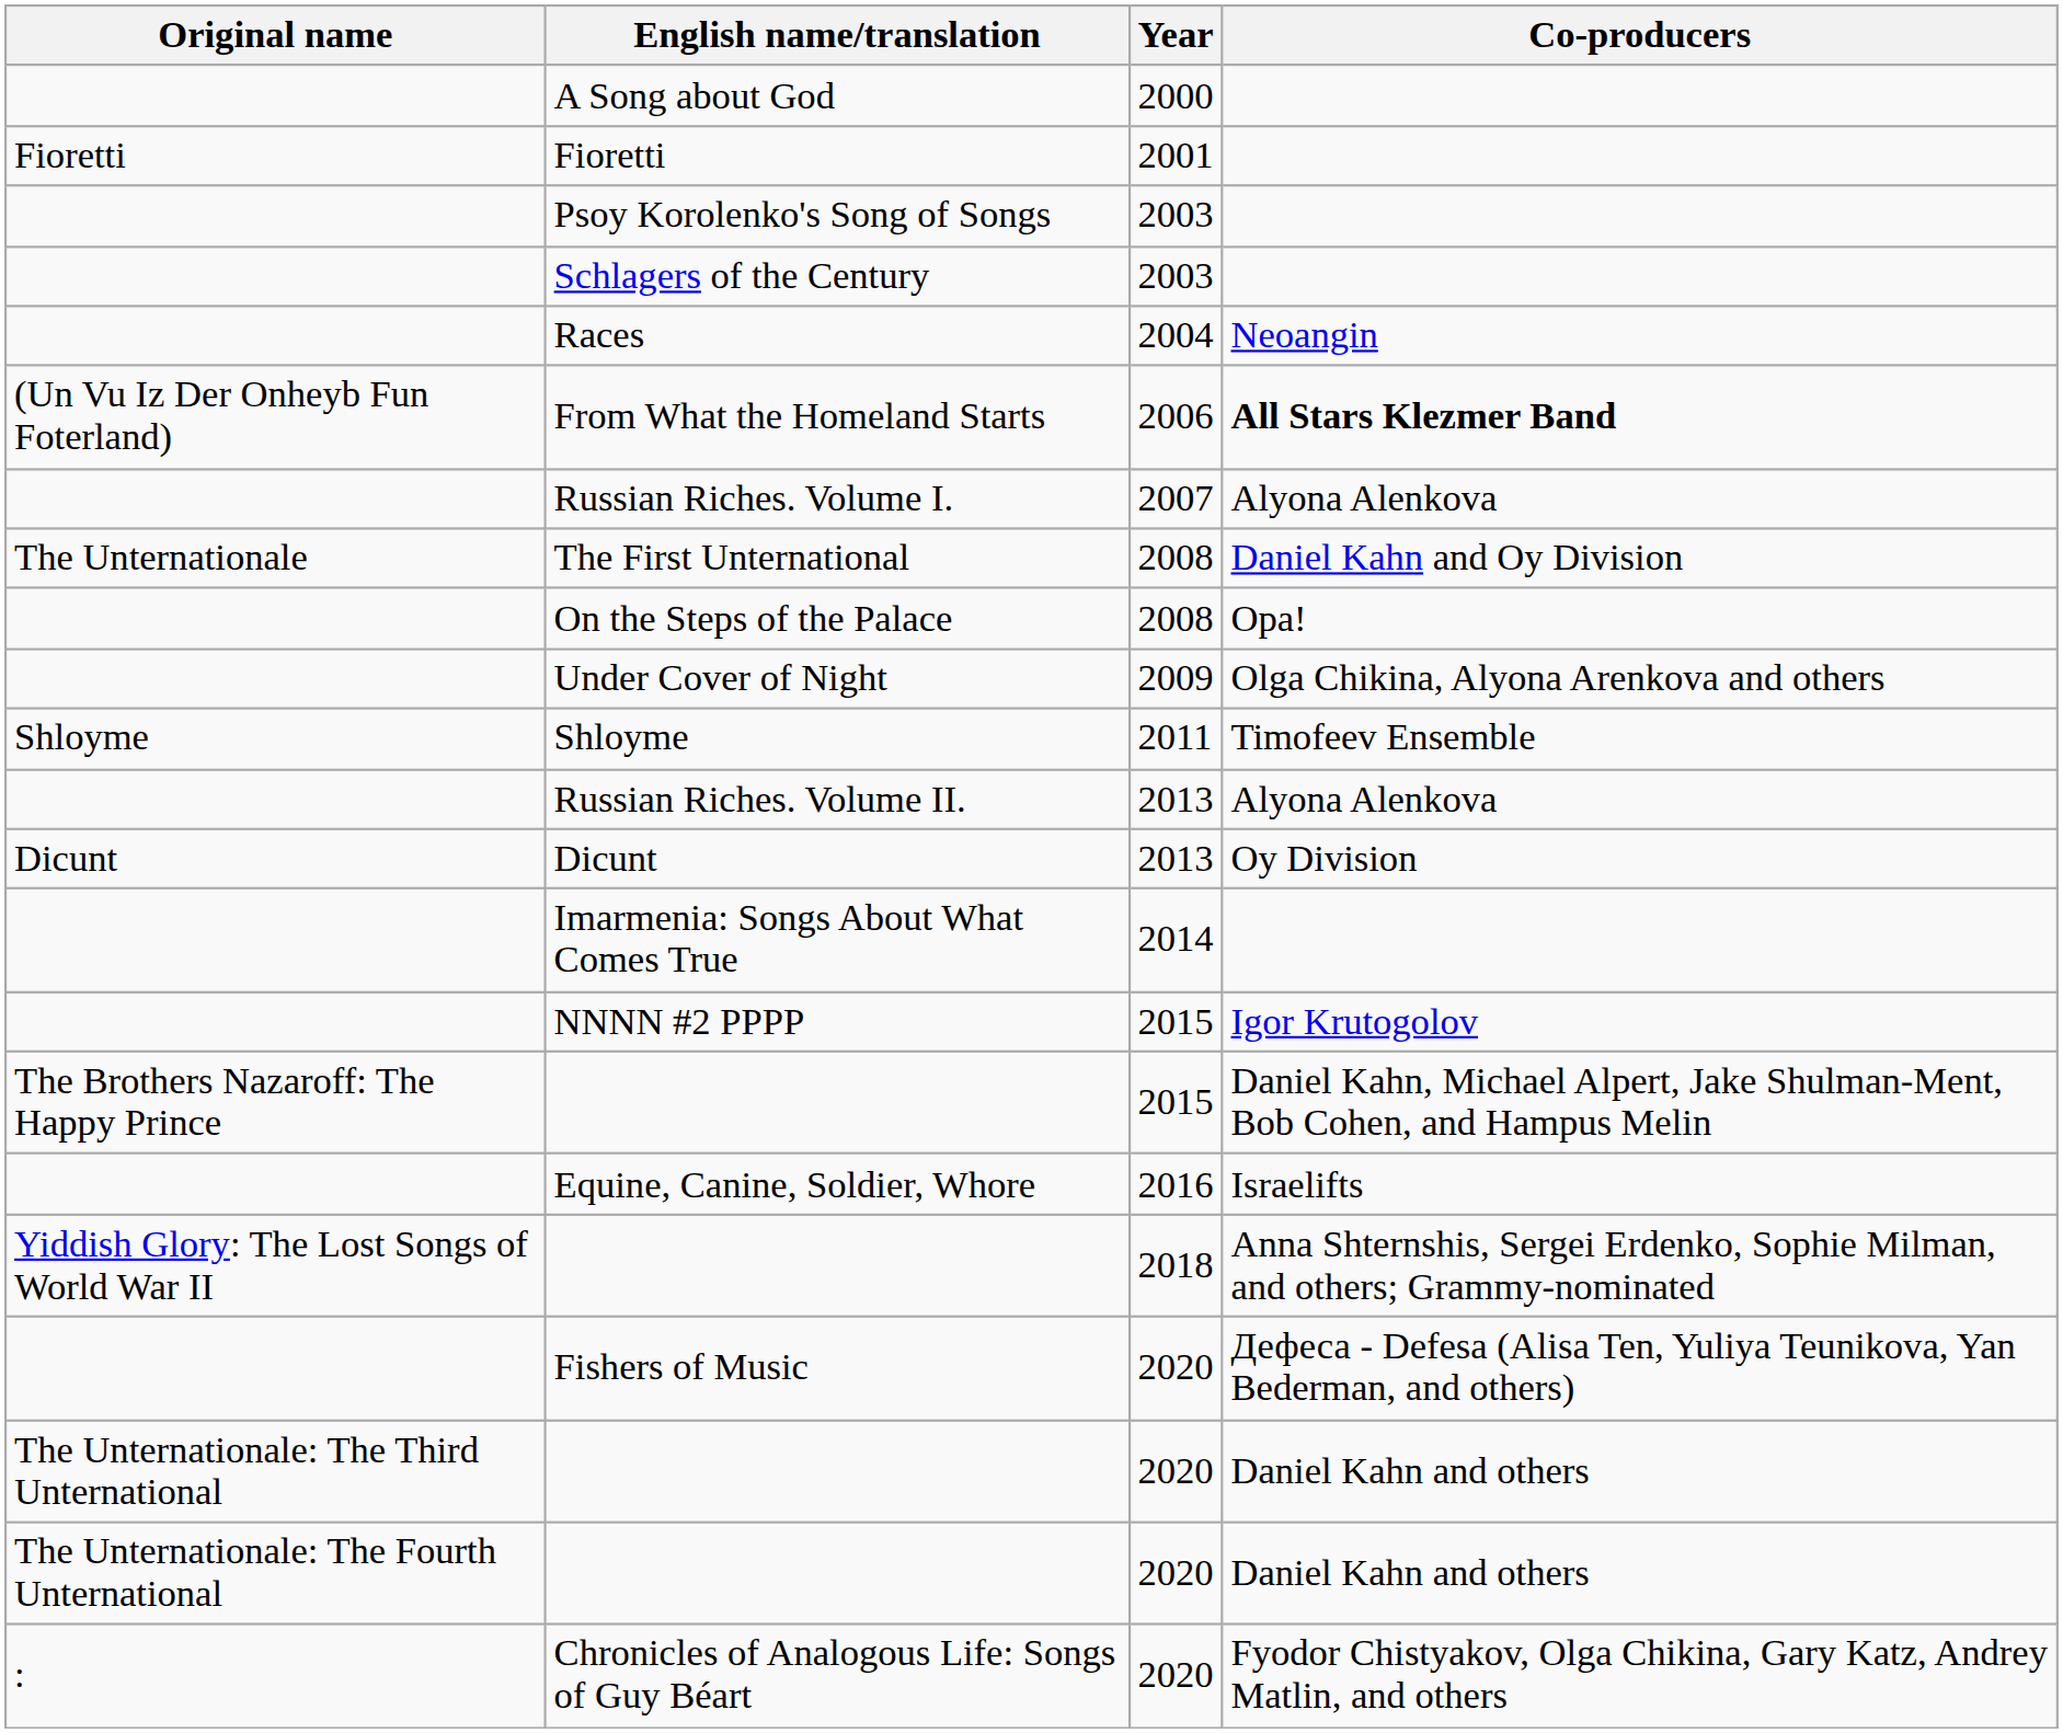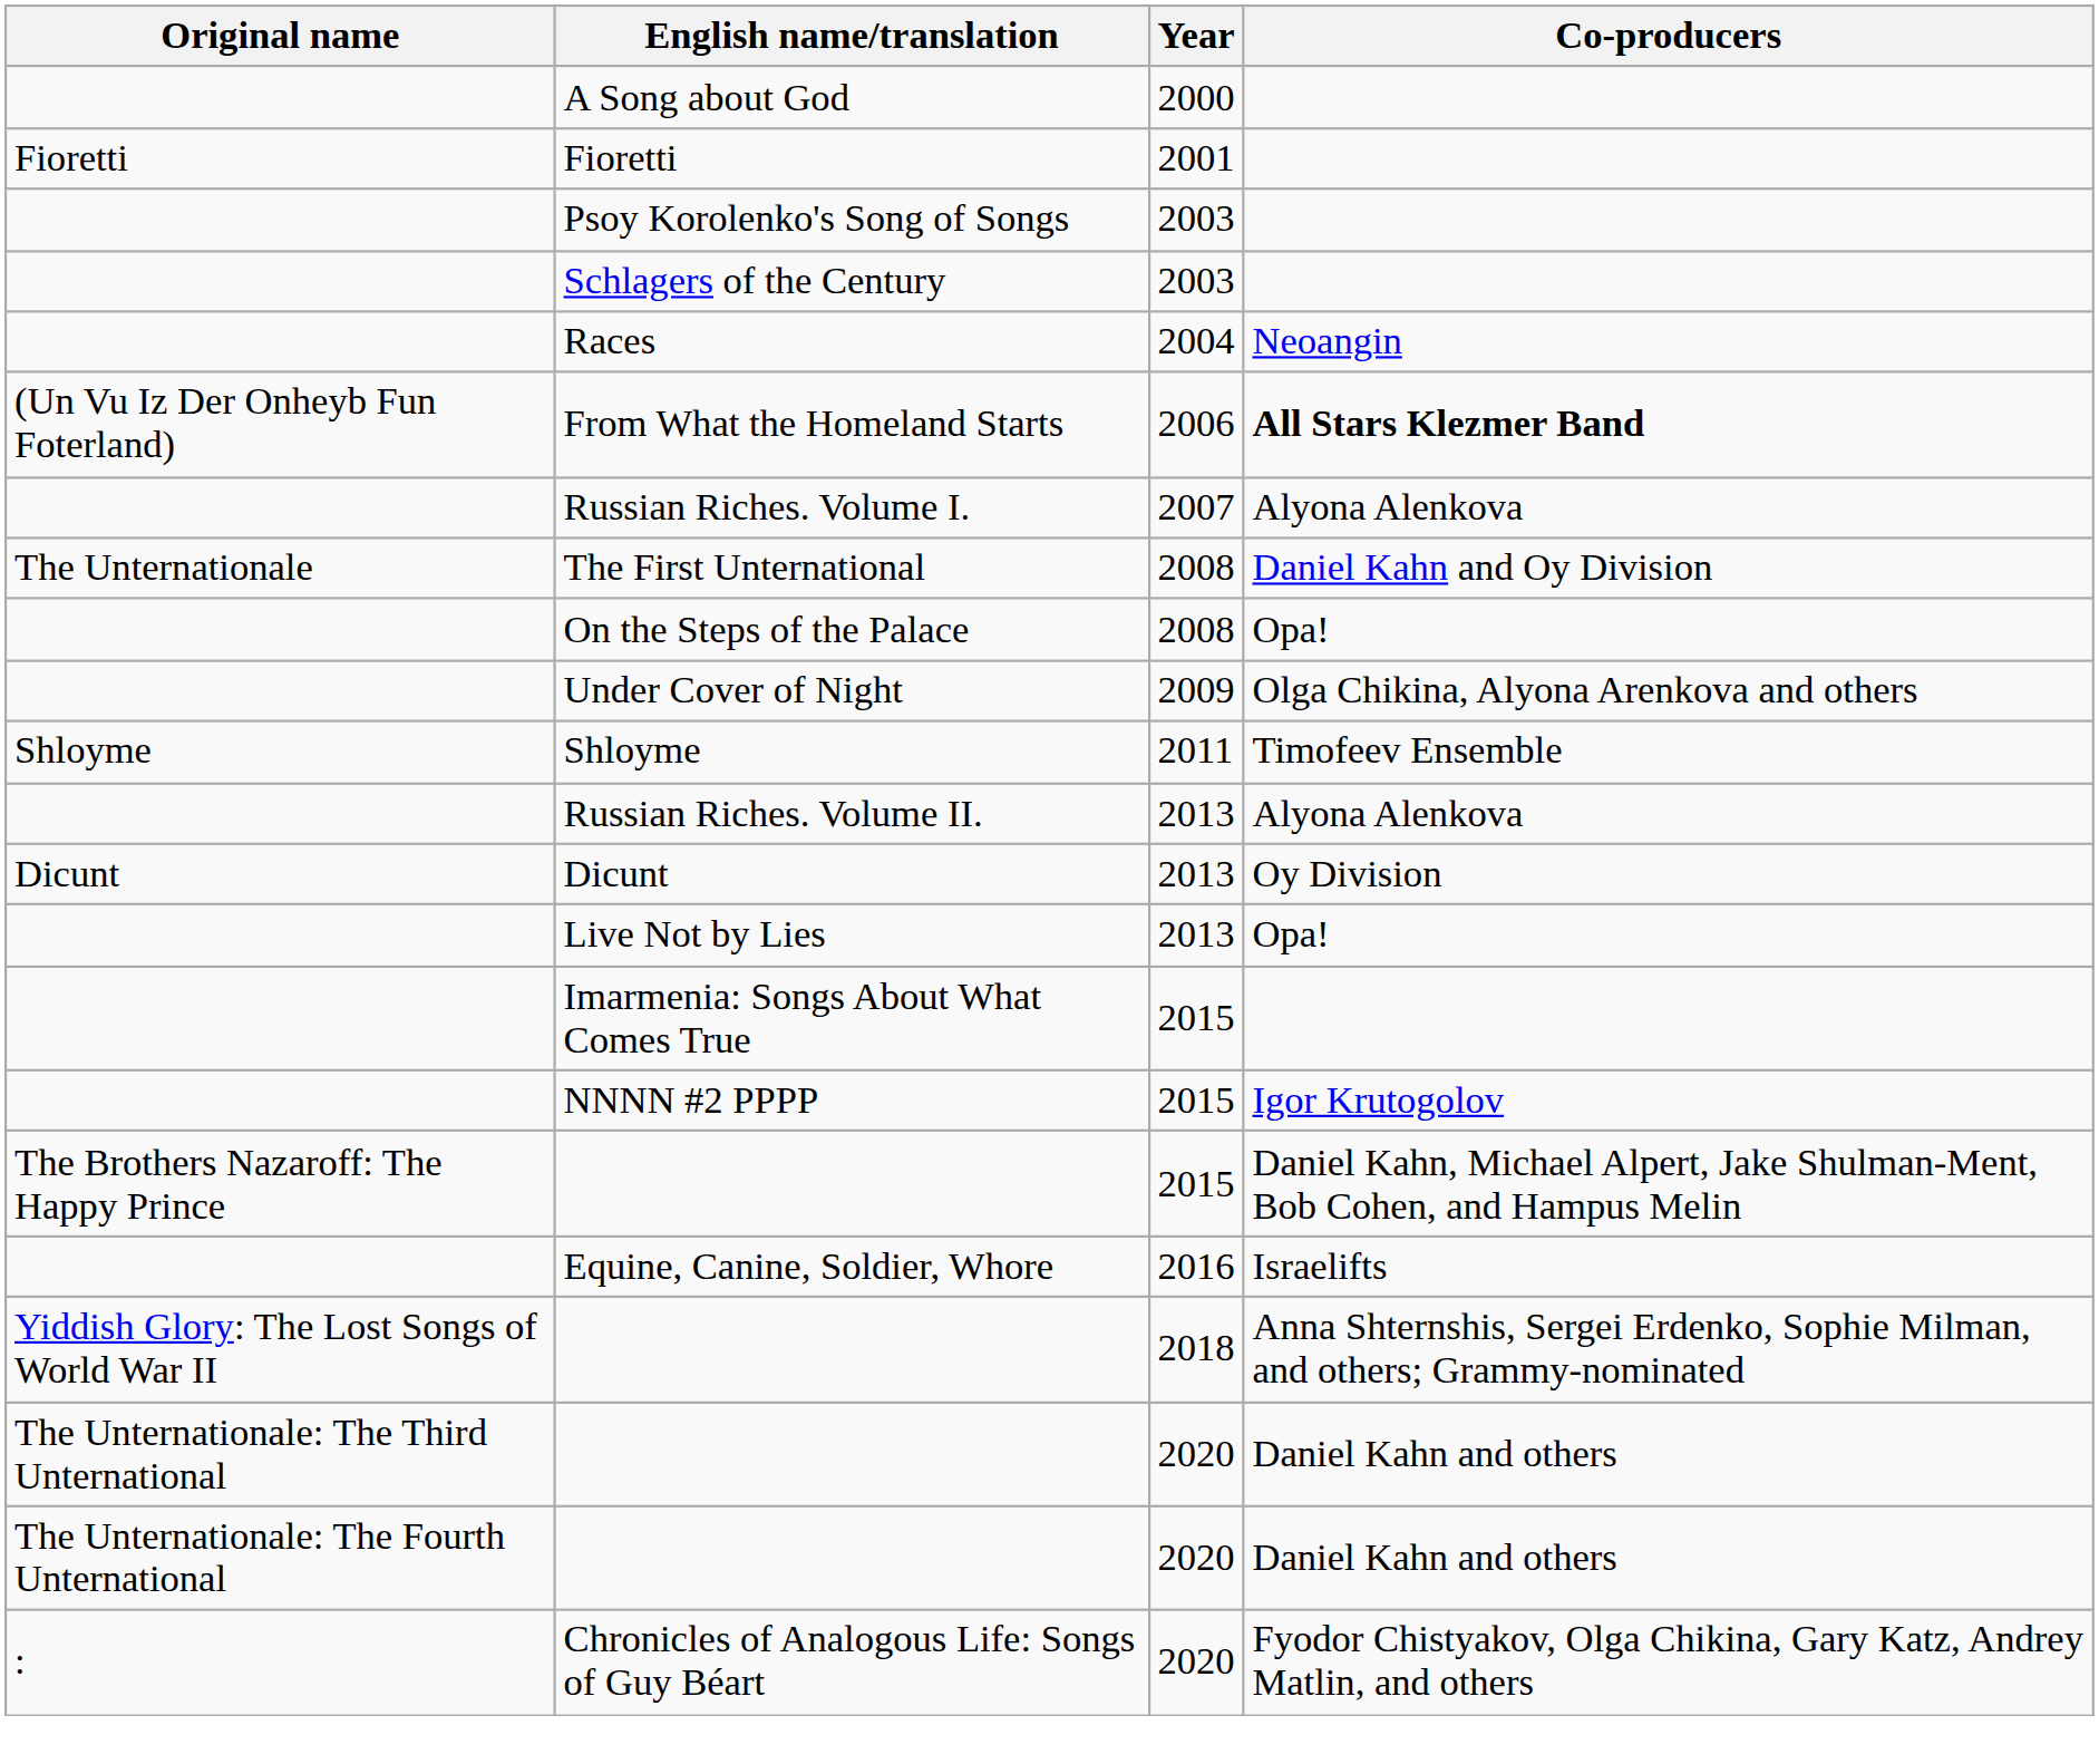+ row: Live Not by Lies | 2013 | Opa!
Imarmenia: Songs About What Comes True | Year: 2014 -> 2015
- row: Fishers of Music | 2020 | Дефеса - Defesa (Alisa Ten, Yuliya Teunikova, Yan Bederman, and others)
